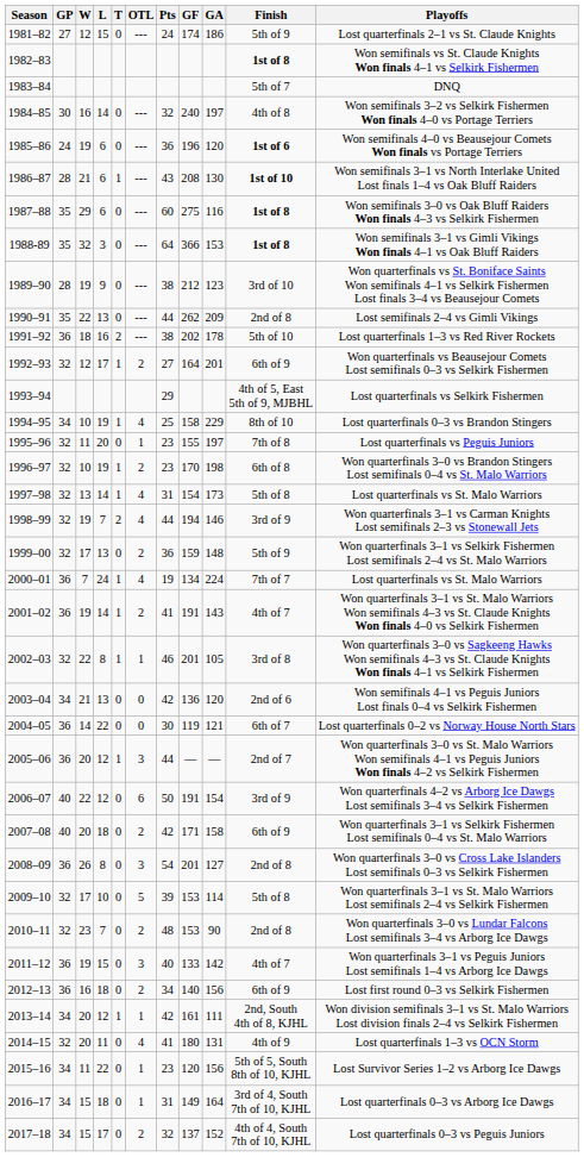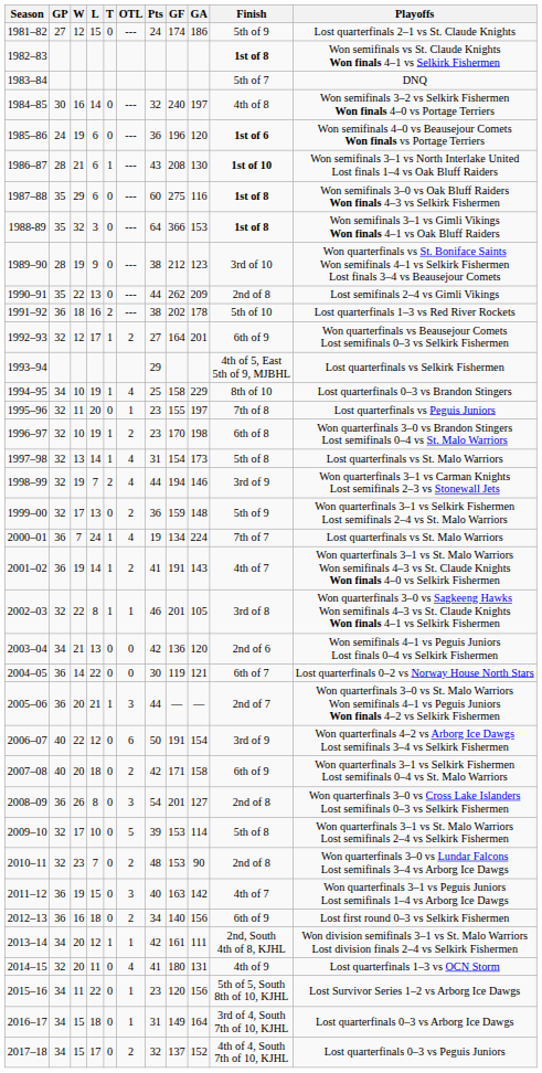2005–06 | L: 12 -> 21
2011–12 | GF: 133 -> 163
